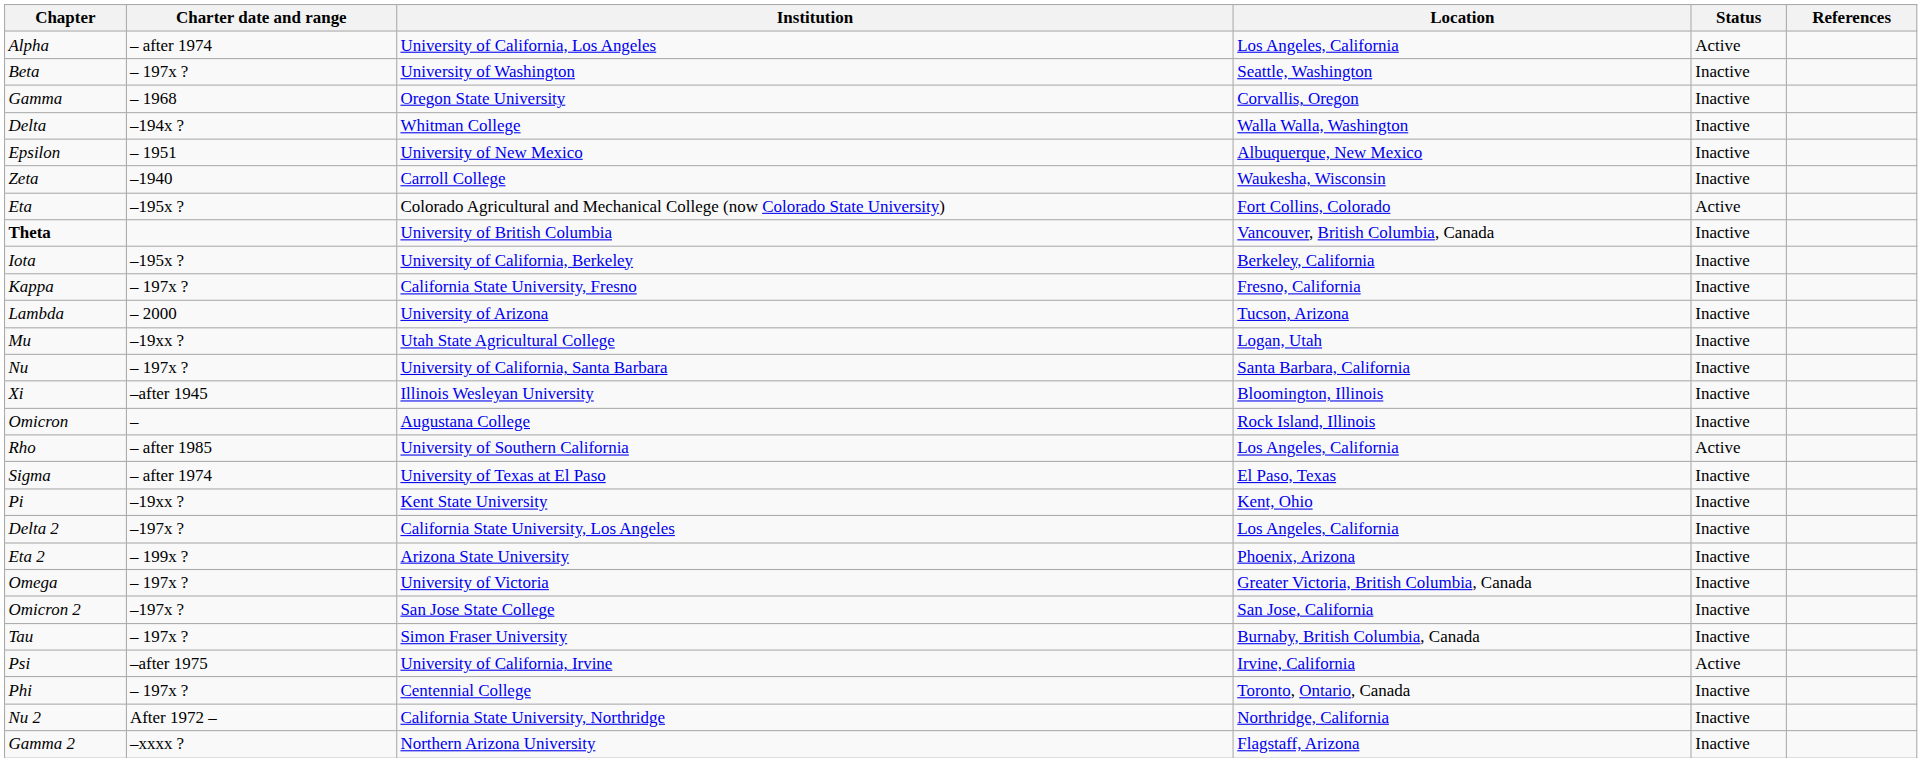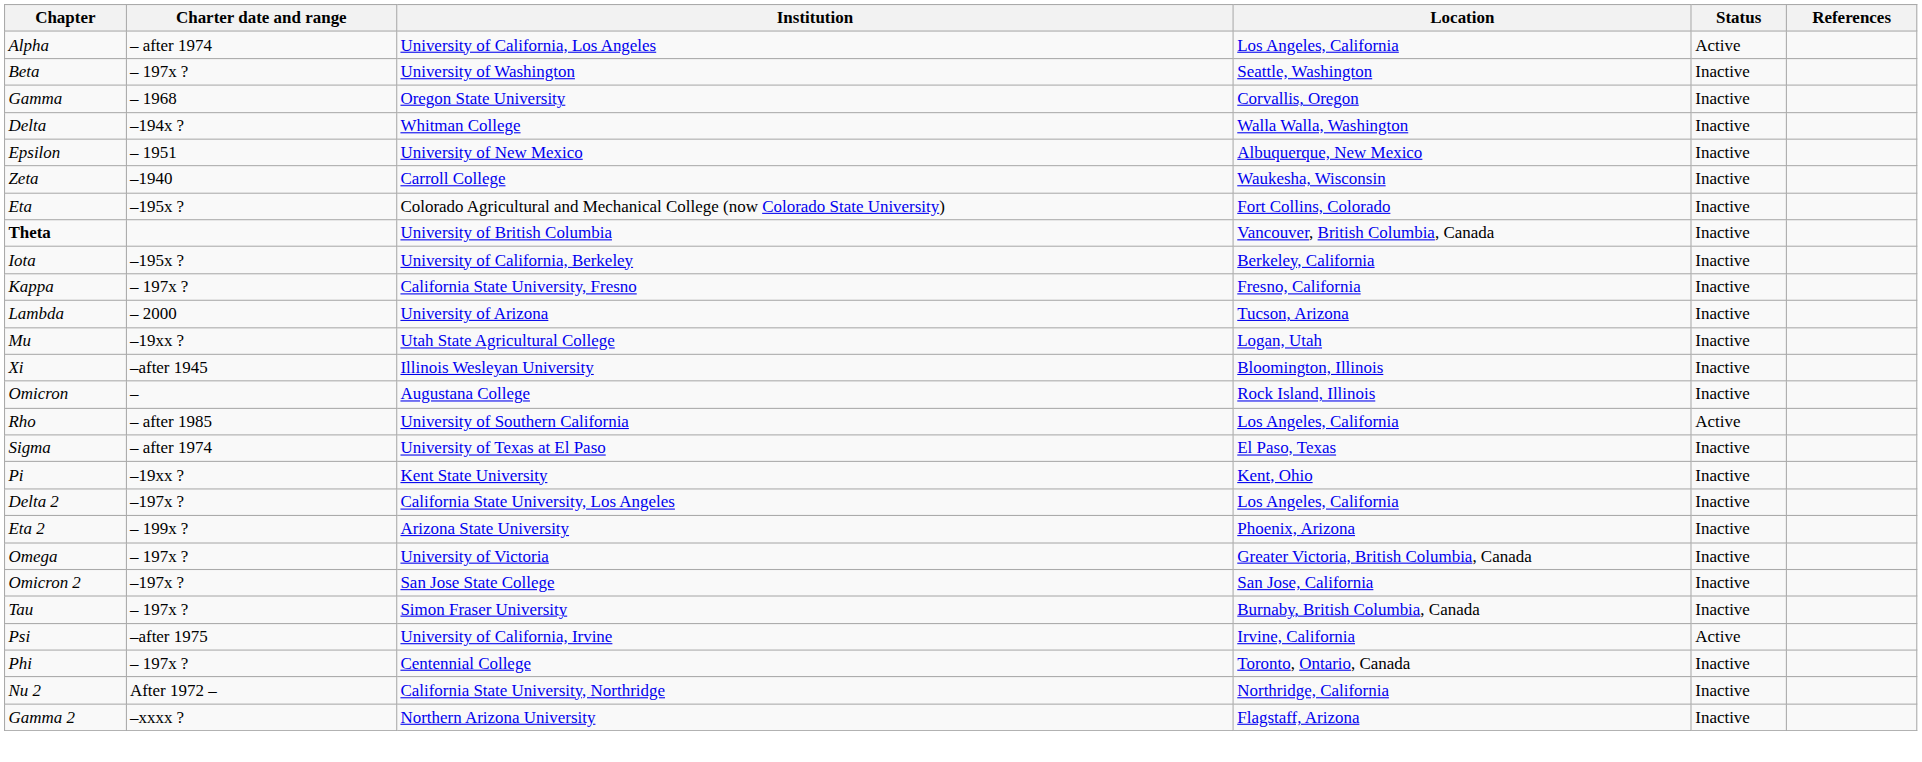Eta | Status: Active -> Inactive
- row: Nu | – 197x ? | University of California, Santa Barbara | Santa Barbara, California | Inactive
